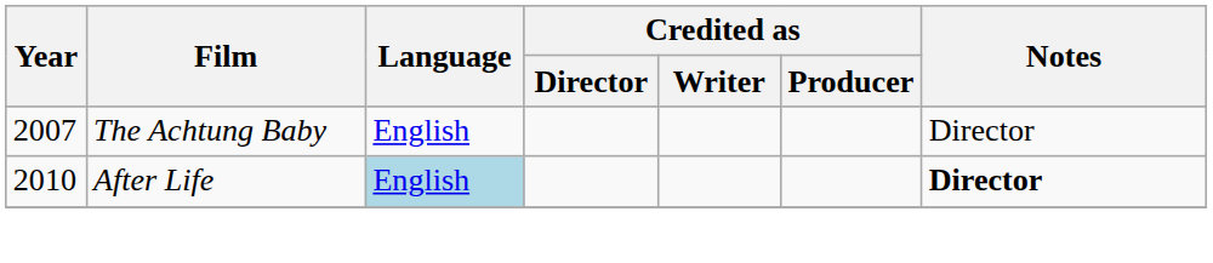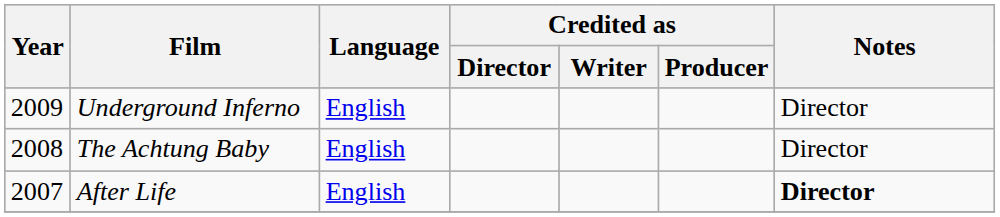+ row: 2009 | Underground Inferno | English | Director
The Achtung Baby | Year: 2007 -> 2008
After Life | Year: 2010 -> 2007
After Life | Language: lightblue background -> no background
